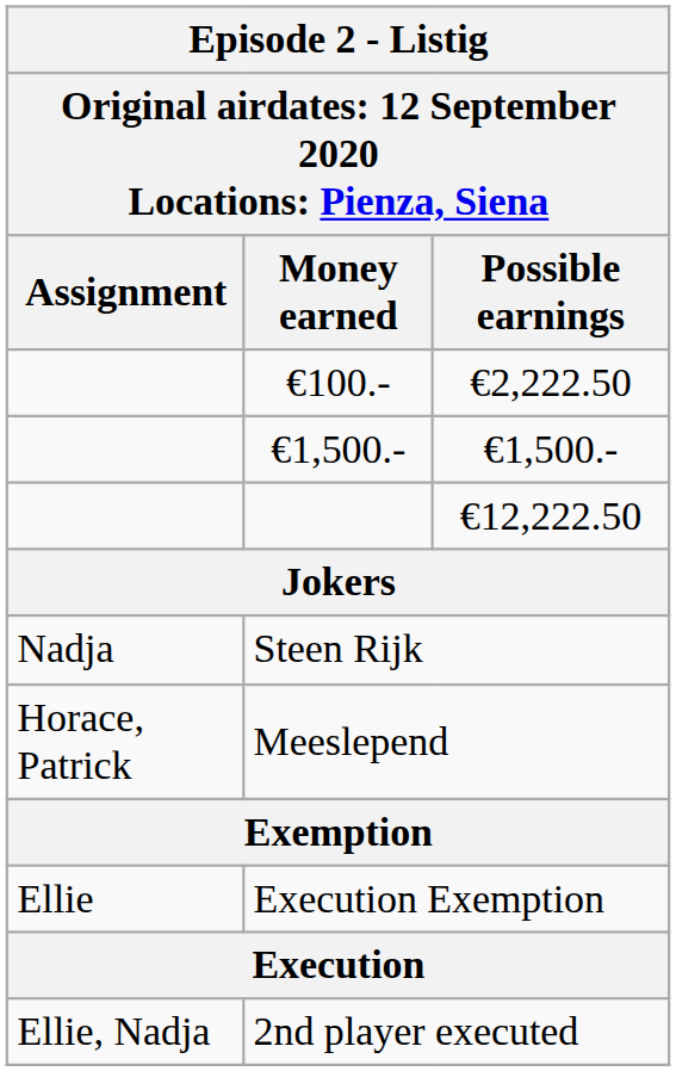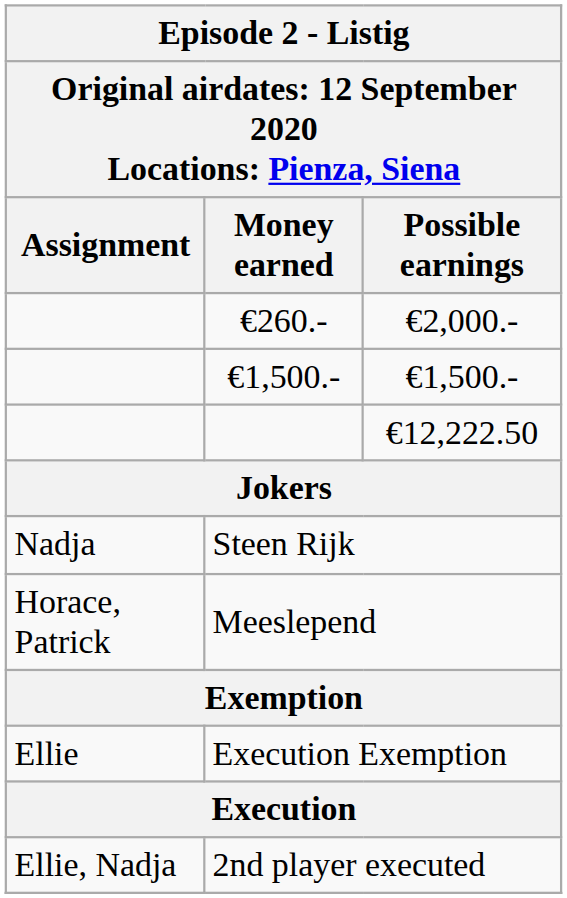- row: €100.- | €2,222.50
+ row: €260.- | €2,000.-
